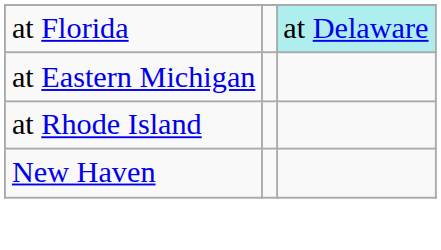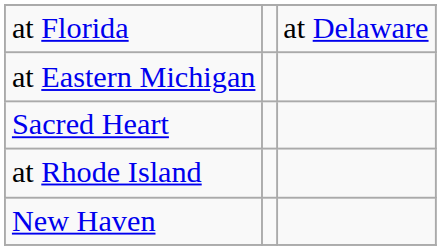at Florida | column 3: paleturquoise background -> no background
+ row: Sacred Heart
